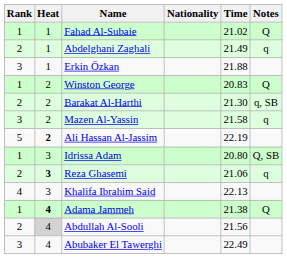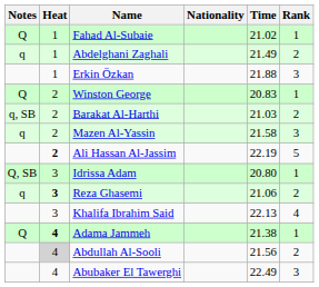columns swapped: Rank <-> Notes
Barakat Al-Harthi | Time: 21.30 -> 21.03
